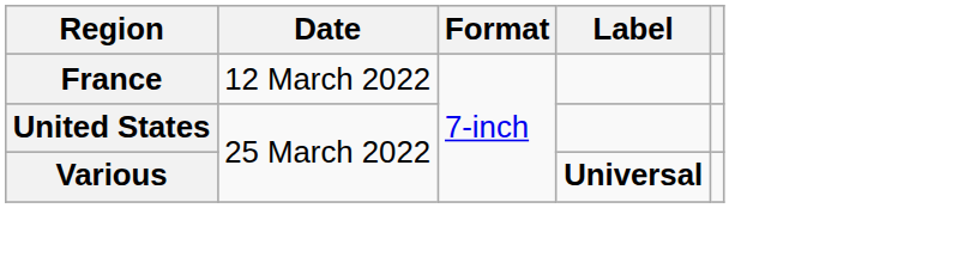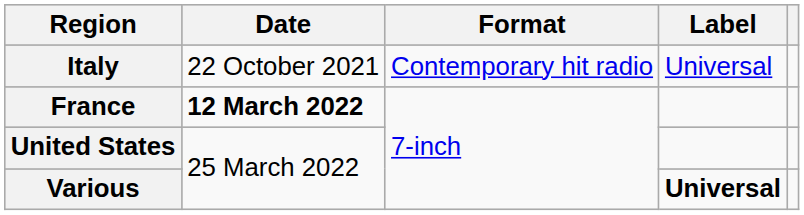+ row: Italy | 22 October 2021 | Contemporary hit radio | Universal
France | Date: normal -> bold
